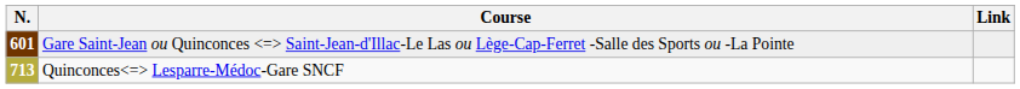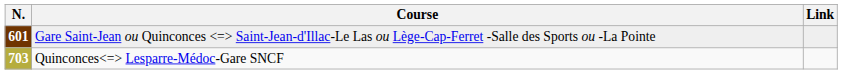Quinconces Lesparre-Médoc-Gare SNCF | N.: 713 -> 703
